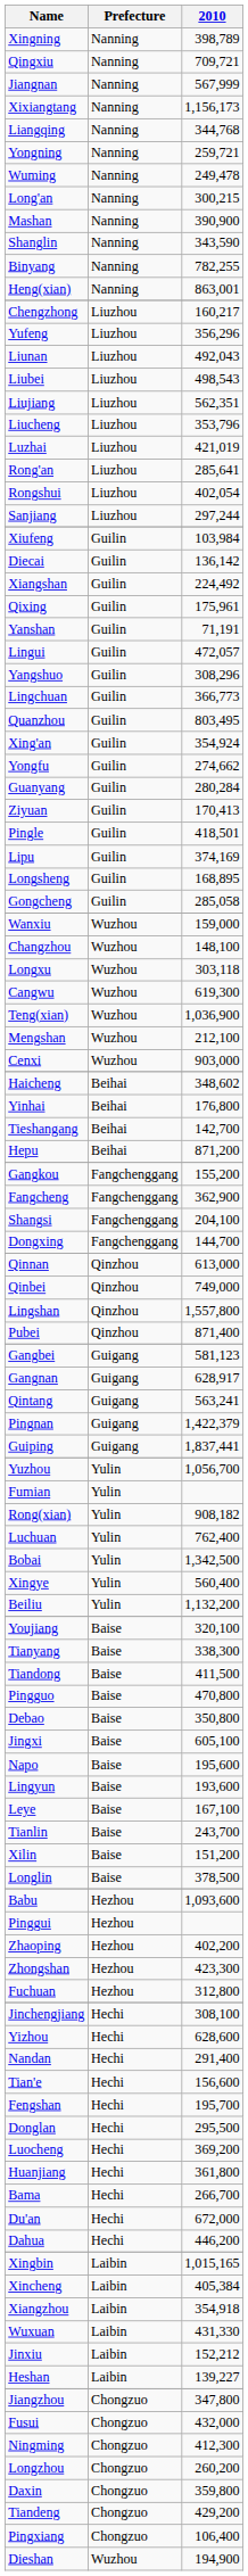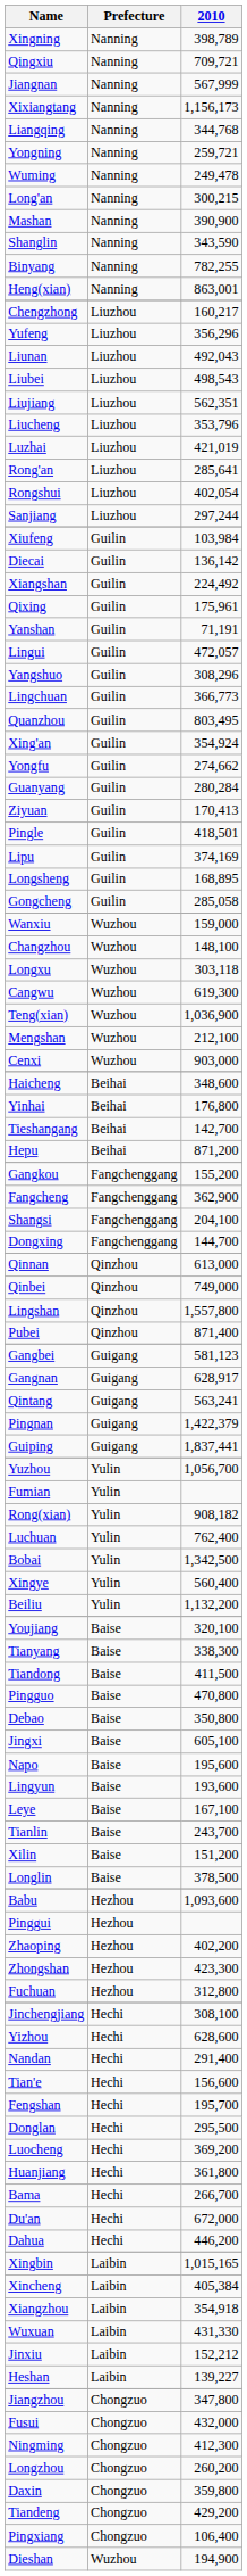Haicheng | 2010: 348,602 -> 348,600
